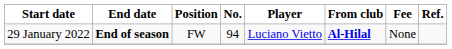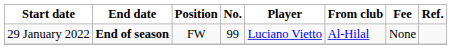29 January 2022 | No.: 94 -> 99
29 January 2022 | From club: bold -> normal
